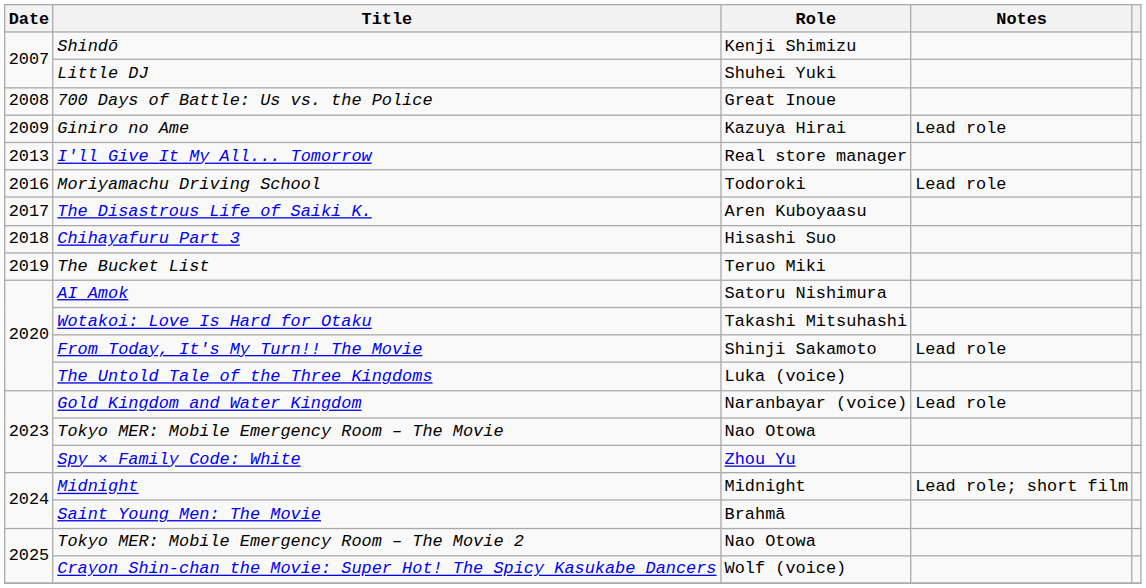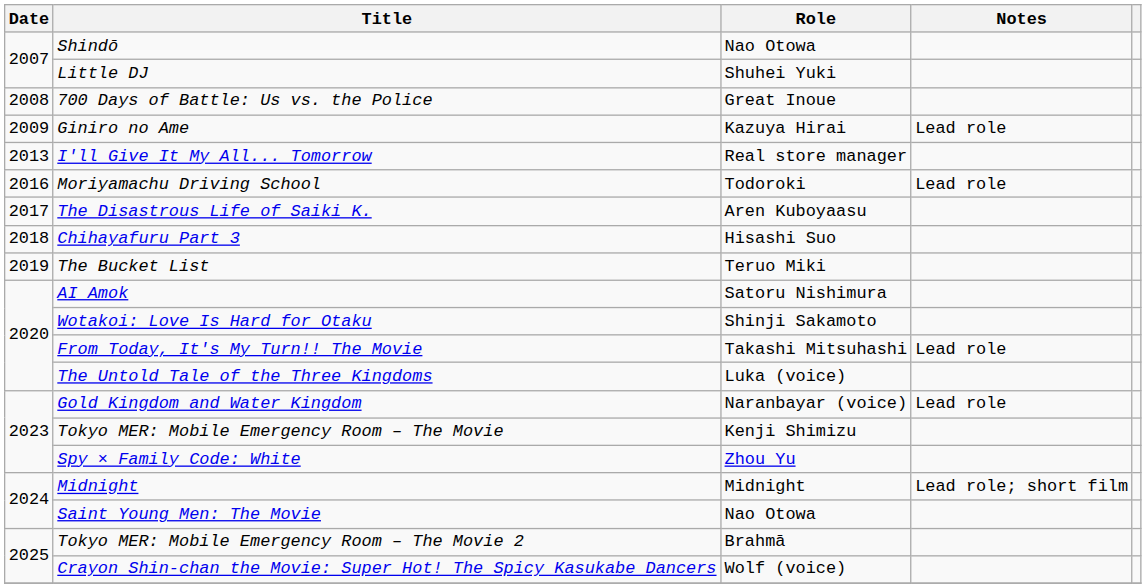Shindō | Role: Kenji Shimizu -> Nao Otowa
Wotakoi: Love Is Hard for Otaku | Role: Takashi Mitsuhashi -> Shinji Sakamoto
From Today, It's My Turn!! The Movie | Role: Shinji Sakamoto -> Takashi Mitsuhashi
Tokyo MER: Mobile Emergency Room – The Movie | Role: Nao Otowa -> Kenji Shimizu
Saint Young Men: The Movie | Role: Brahmā -> Nao Otowa
Tokyo MER: Mobile Emergency Room – The Movie 2 | Role: Nao Otowa -> Brahmā
